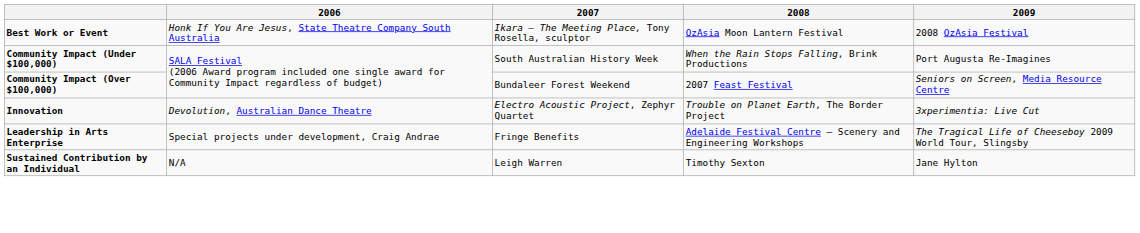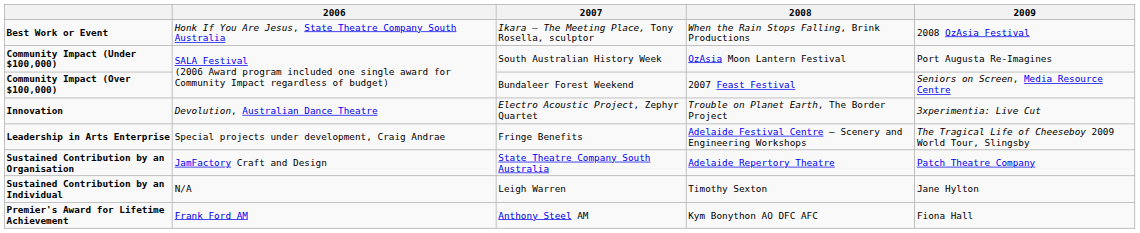Best Work or Event | 2008: OzAsia Moon Lantern Festival -> When the Rain Stops Falling, Brink Productions
Community Impact (Under $100,000) | 2008: When the Rain Stops Falling, Brink Productions -> OzAsia Moon Lantern Festival
+ row: Sustained Contribution by an Organisation | JamFactory Craft and Design | State Theatre Company South Australia | Adelaide Repertory Theatre | Patch Theatre Company
+ row: Premier's Award for Lifetime Achievement | Frank Ford AM | Anthony Steel AM | Kym Bonython AO DFC AFC | Fiona Hall
